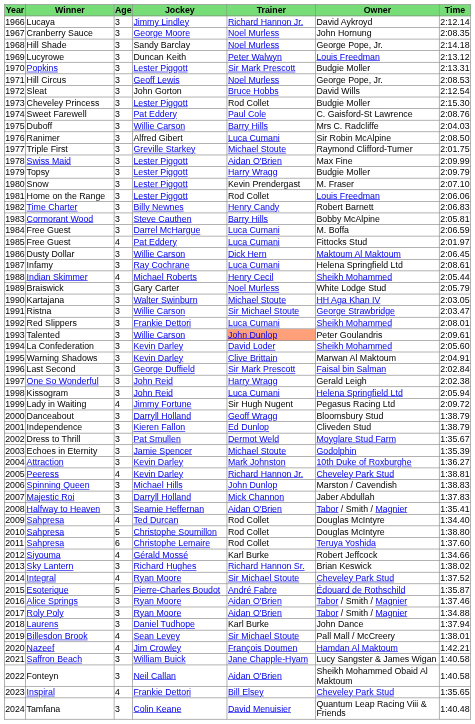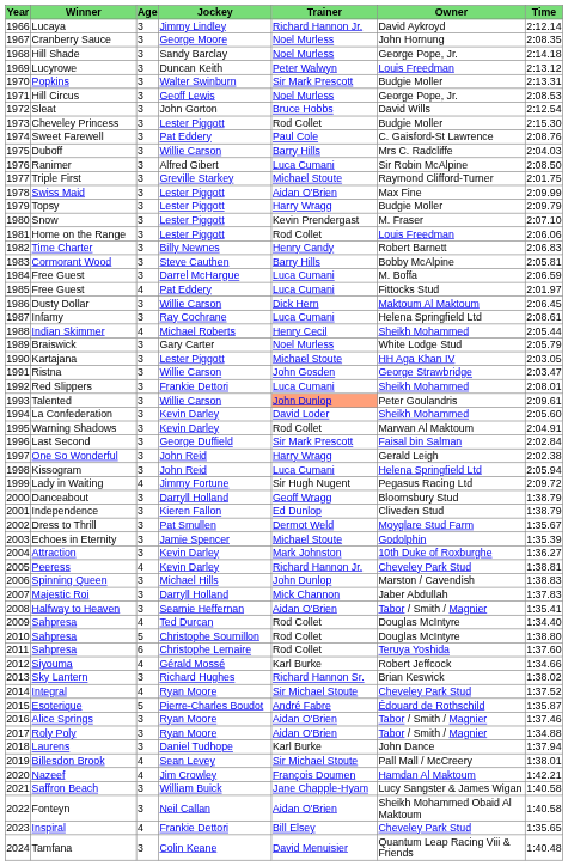Popkins | Jockey: Lester Piggott -> Walter Swinburn
Kartajana | Jockey: Walter Swinburn -> Lester Piggott
Ristna | Trainer: Sir Michael Stoute -> John Gosden
Warning Shadows | Trainer: Clive Brittain -> Rod Collet
